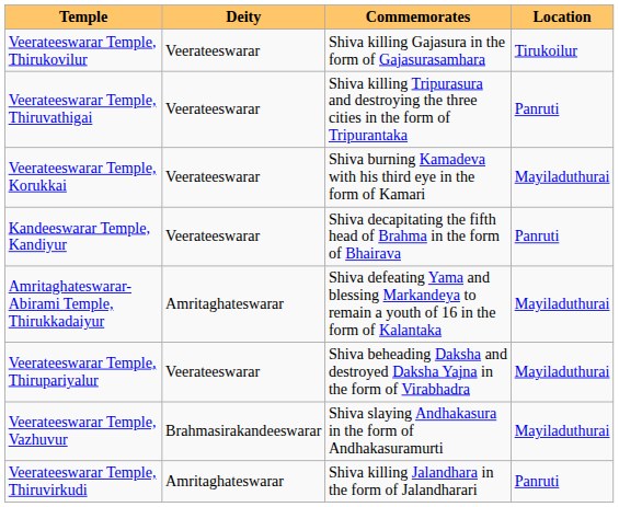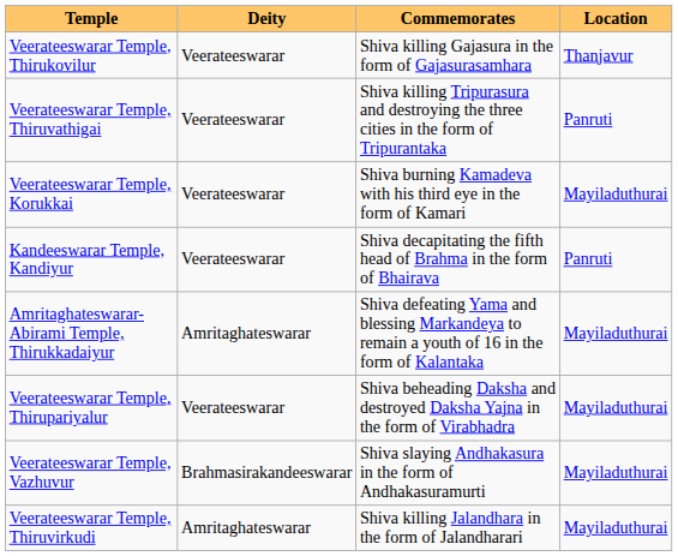Veerateeswarar Temple, Thirukovilur | Location: Tirukoilur -> Thanjavur
Veerateeswarar Temple, Thiruvirkudi | Location: Panruti -> Mayiladuthurai
